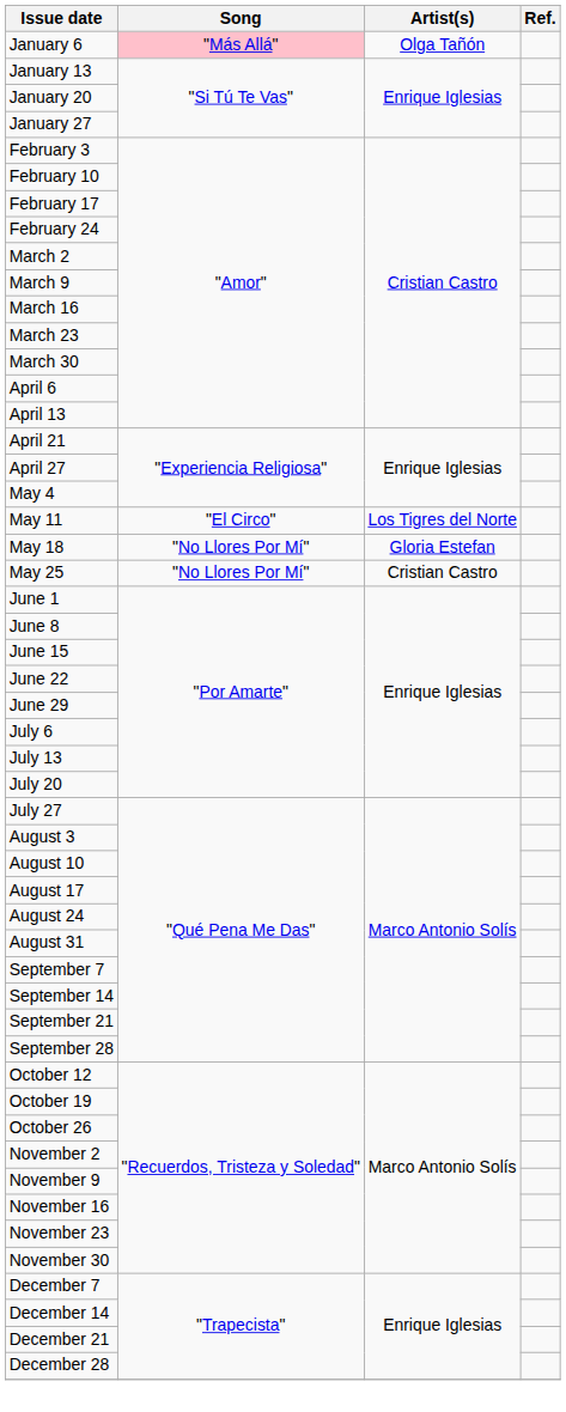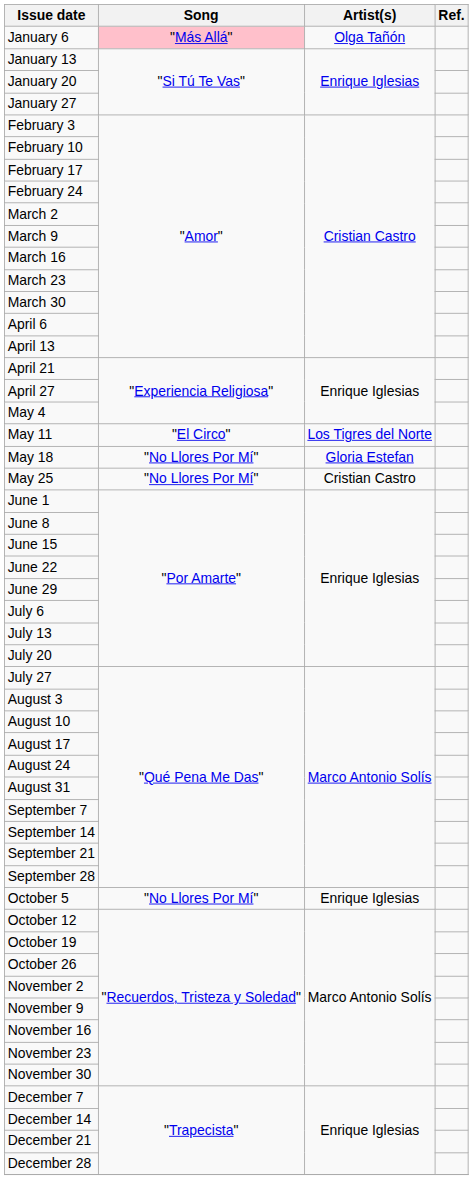+ row: October 5 | "No Llores Por Mí" | Enrique Iglesias
